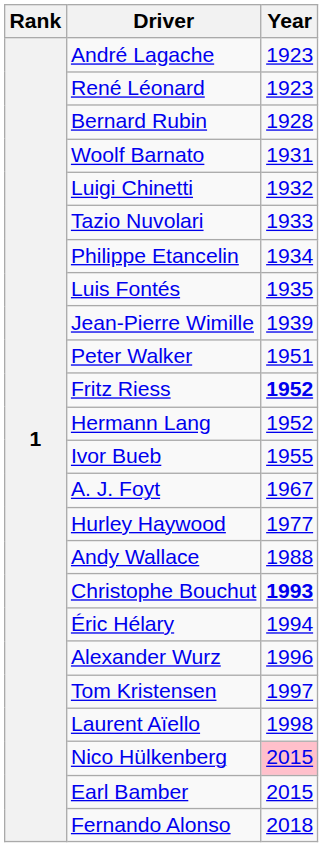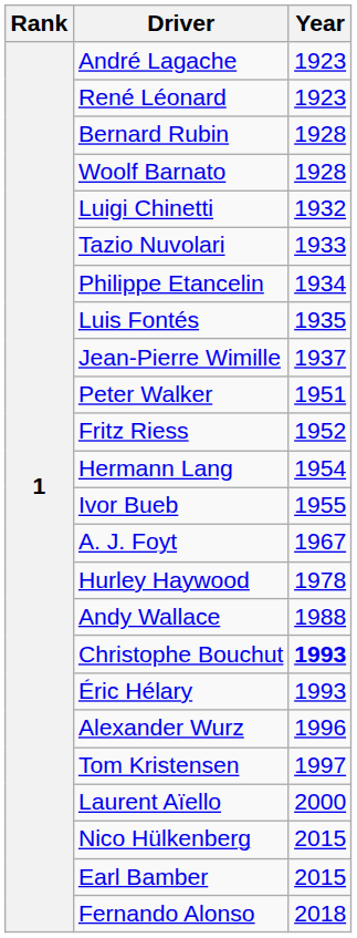Woolf Barnato | Year: 1931 -> 1928
Jean-Pierre Wimille | Year: 1939 -> 1937
Fritz Riess | Year: bold -> normal
Hermann Lang | Year: 1952 -> 1954
Hurley Haywood | Year: 1977 -> 1978
Éric Hélary | Year: 1994 -> 1993
Laurent Aïello | Year: 1998 -> 2000
Nico Hülkenberg | Year: pink background -> no background
